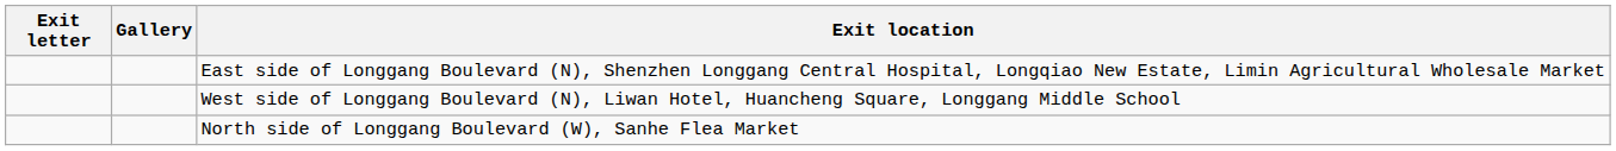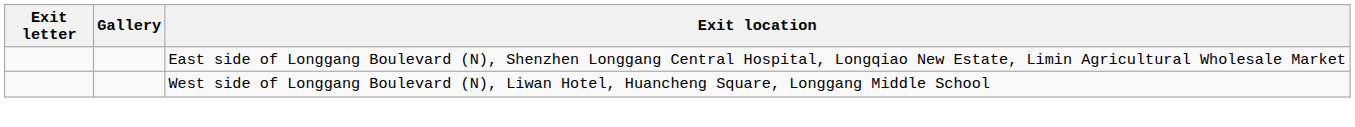- row: North side of Longgang Boulevard (W), Sanhe Flea Market
